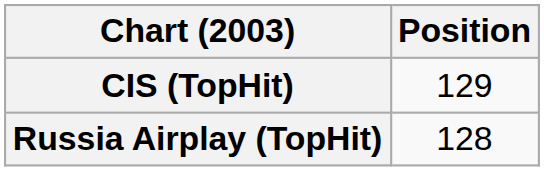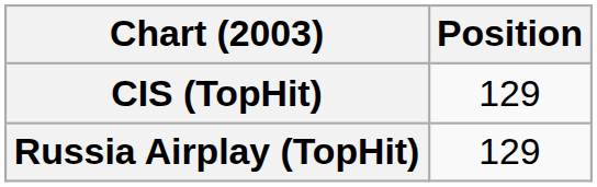Russia Airplay (TopHit) | Position: 128 -> 129
